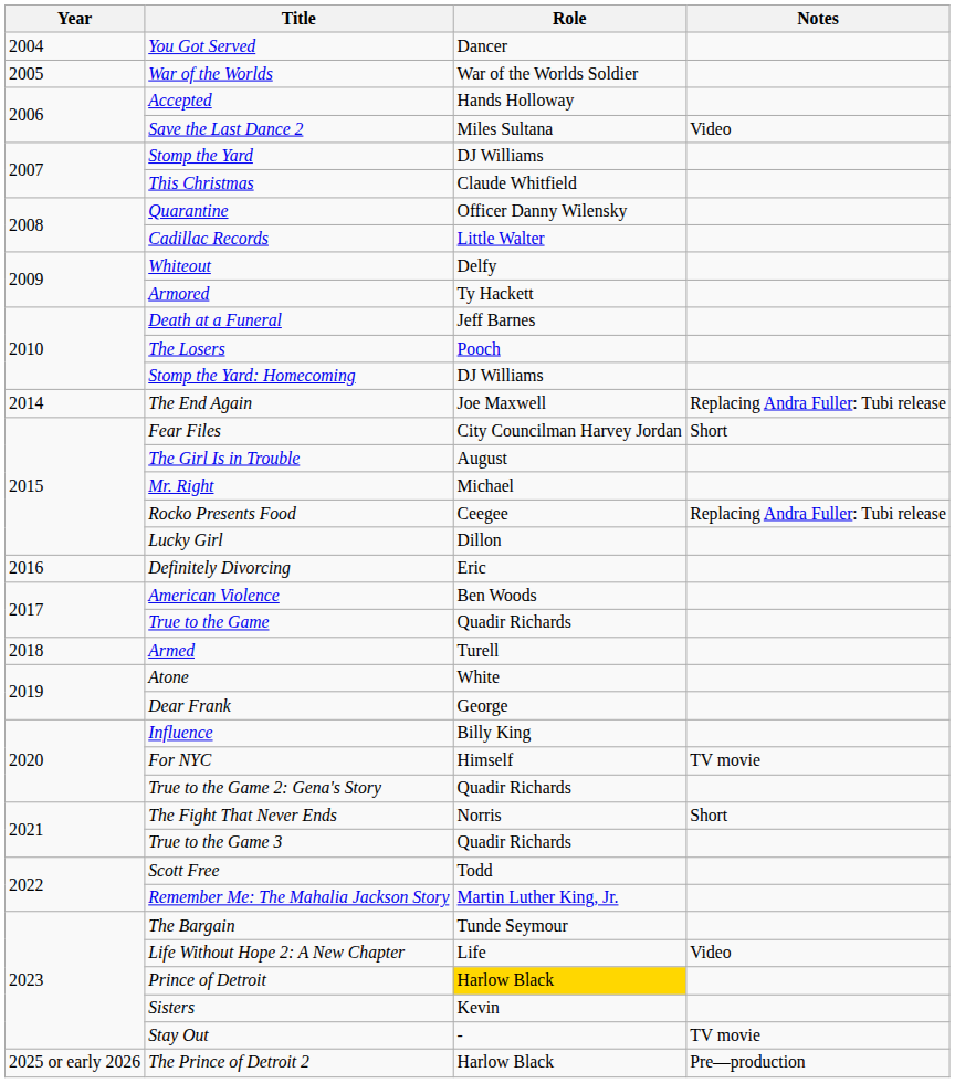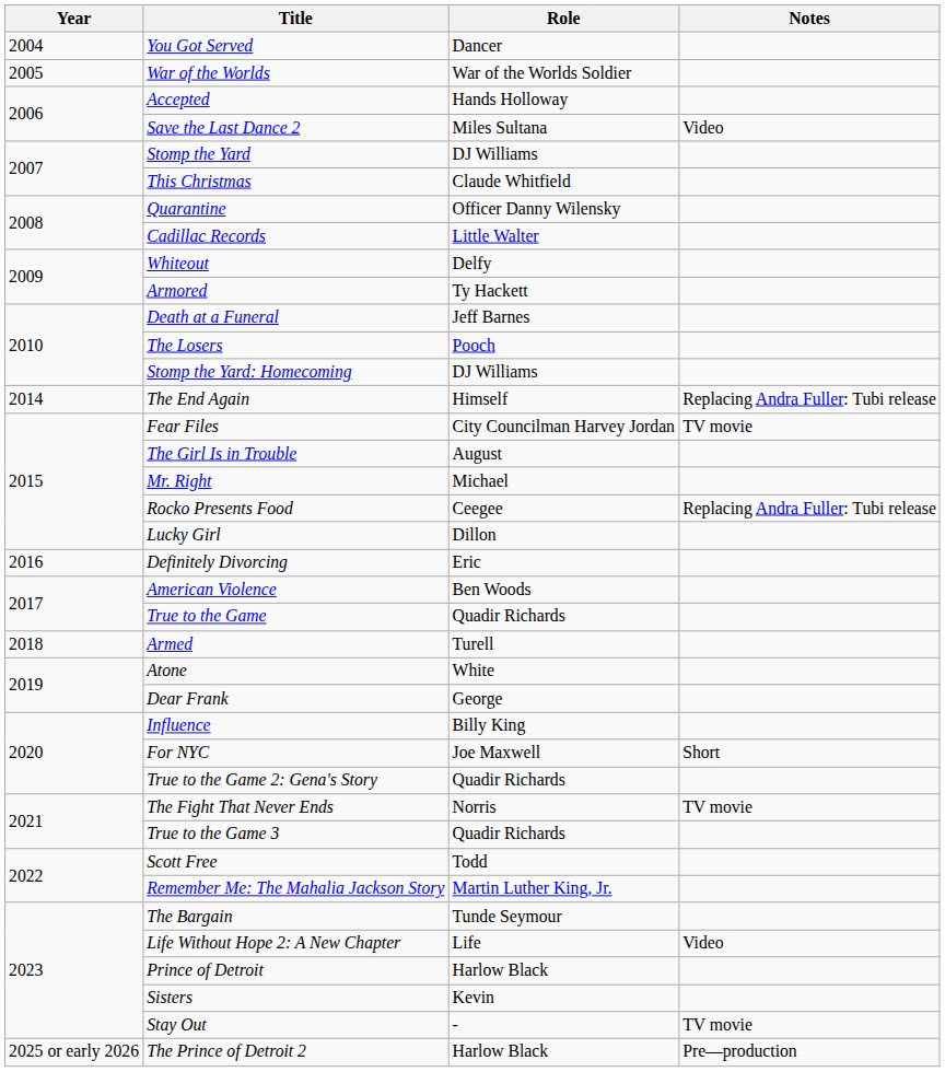The End Again | Role: Joe Maxwell -> Himself
Fear Files | Notes: Short -> TV movie
For NYC | Role: Himself -> Joe Maxwell
For NYC | Notes: TV movie -> Short
The Fight That Never Ends | Notes: Short -> TV movie
Prince of Detroit | Role: gold background -> no background
